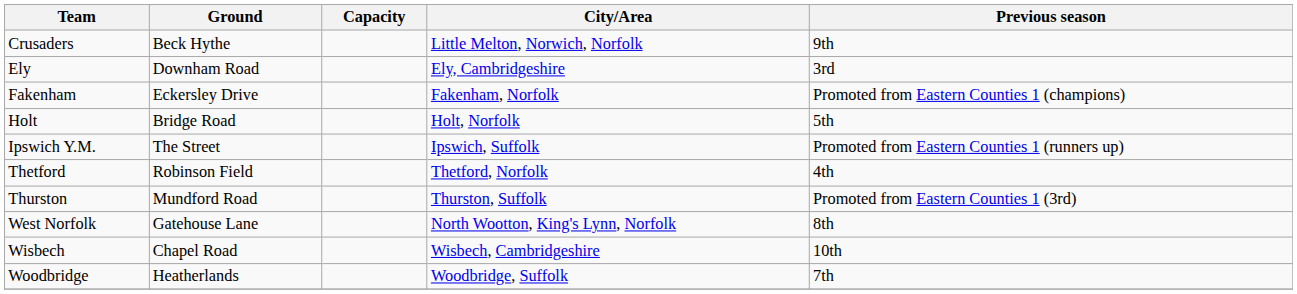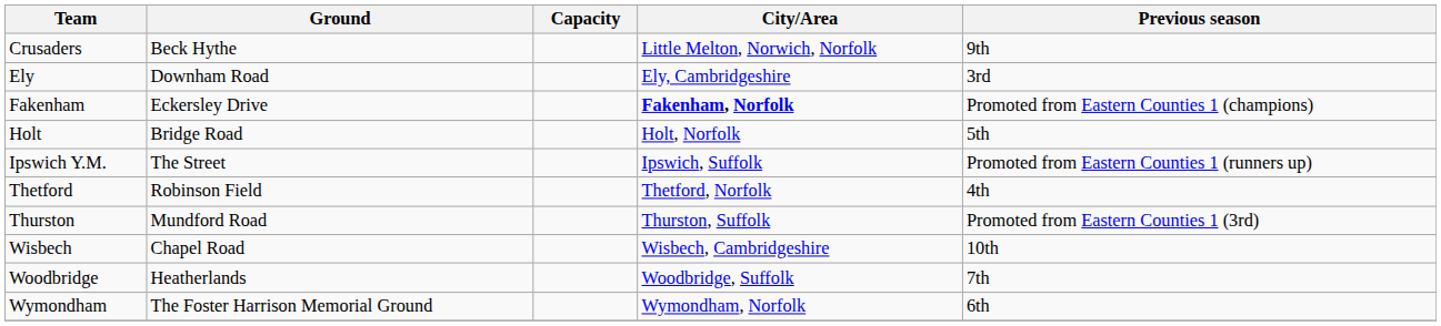Fakenham | City/Area: normal -> bold
- row: West Norfolk | Gatehouse Lane | North Wootton, King's Lynn, Norfolk | 8th
+ row: Wymondham | The Foster Harrison Memorial Ground | Wymondham, Norfolk | 6th
